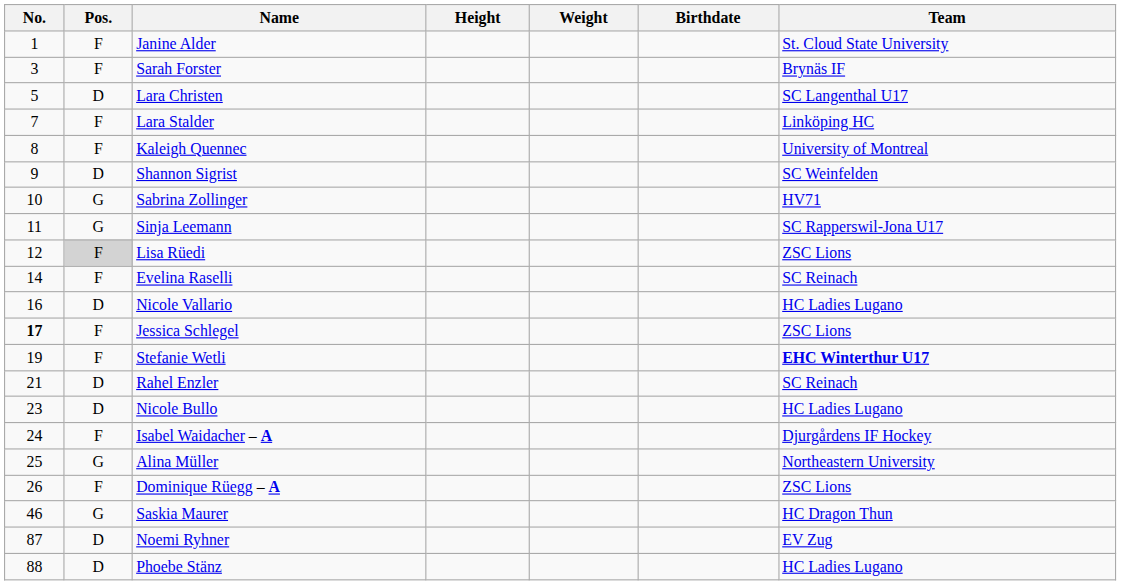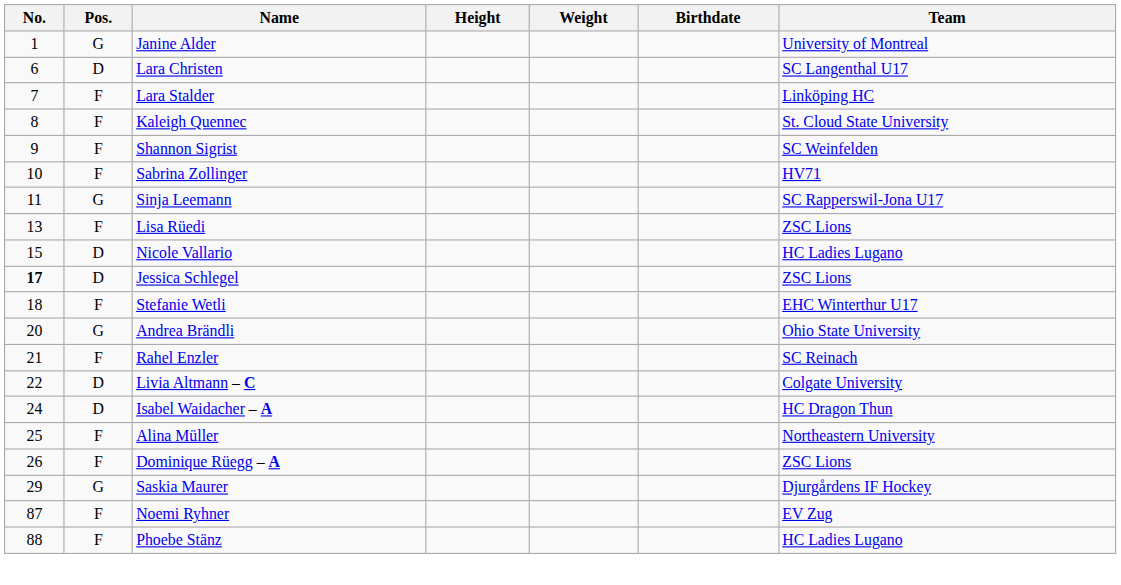Janine Alder | Pos.: F -> G
Janine Alder | Team: St. Cloud State University -> University of Montreal
- row: 3 | F | Sarah Forster | Brynäs IF
Lara Christen | No.: 5 -> 6
Kaleigh Quennec | Team: University of Montreal -> St. Cloud State University
Shannon Sigrist | Pos.: D -> F
Sabrina Zollinger | Pos.: G -> F
Lisa Rüedi | No.: 12 -> 13
Lisa Rüedi | Pos.: lightgrey background -> no background
- row: 14 | F | Evelina Raselli | SC Reinach
Nicole Vallario | No.: 16 -> 15
Jessica Schlegel | Pos.: F -> D
Stefanie Wetli | No.: 19 -> 18
Stefanie Wetli | Team: bold -> normal
+ row: 20 | G | Andrea Brändli | Ohio State University
Rahel Enzler | Pos.: D -> F
+ row: 22 | D | Livia Altmann – C | Colgate University
- row: 23 | D | Nicole Bullo | HC Ladies Lugano
Isabel Waidacher – A | Pos.: F -> D
Isabel Waidacher – A | Team: Djurgårdens IF Hockey -> HC Dragon Thun
Alina Müller | Pos.: G -> F
Saskia Maurer | No.: 46 -> 29
Saskia Maurer | Team: HC Dragon Thun -> Djurgårdens IF Hockey
Noemi Ryhner | Pos.: D -> F
Phoebe Stänz | Pos.: D -> F
